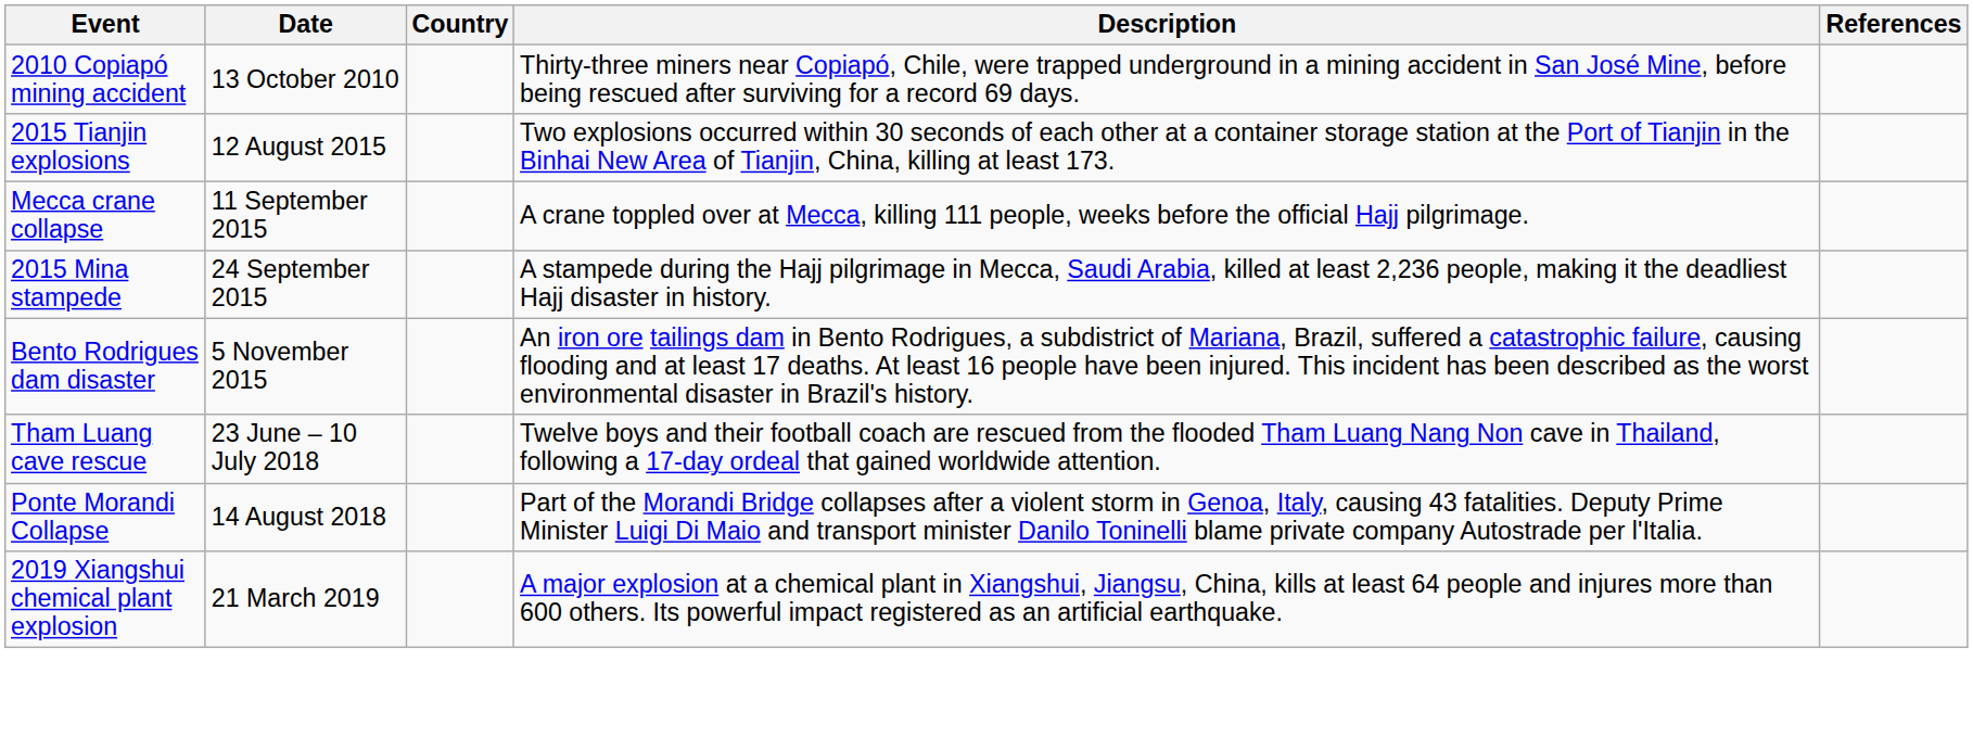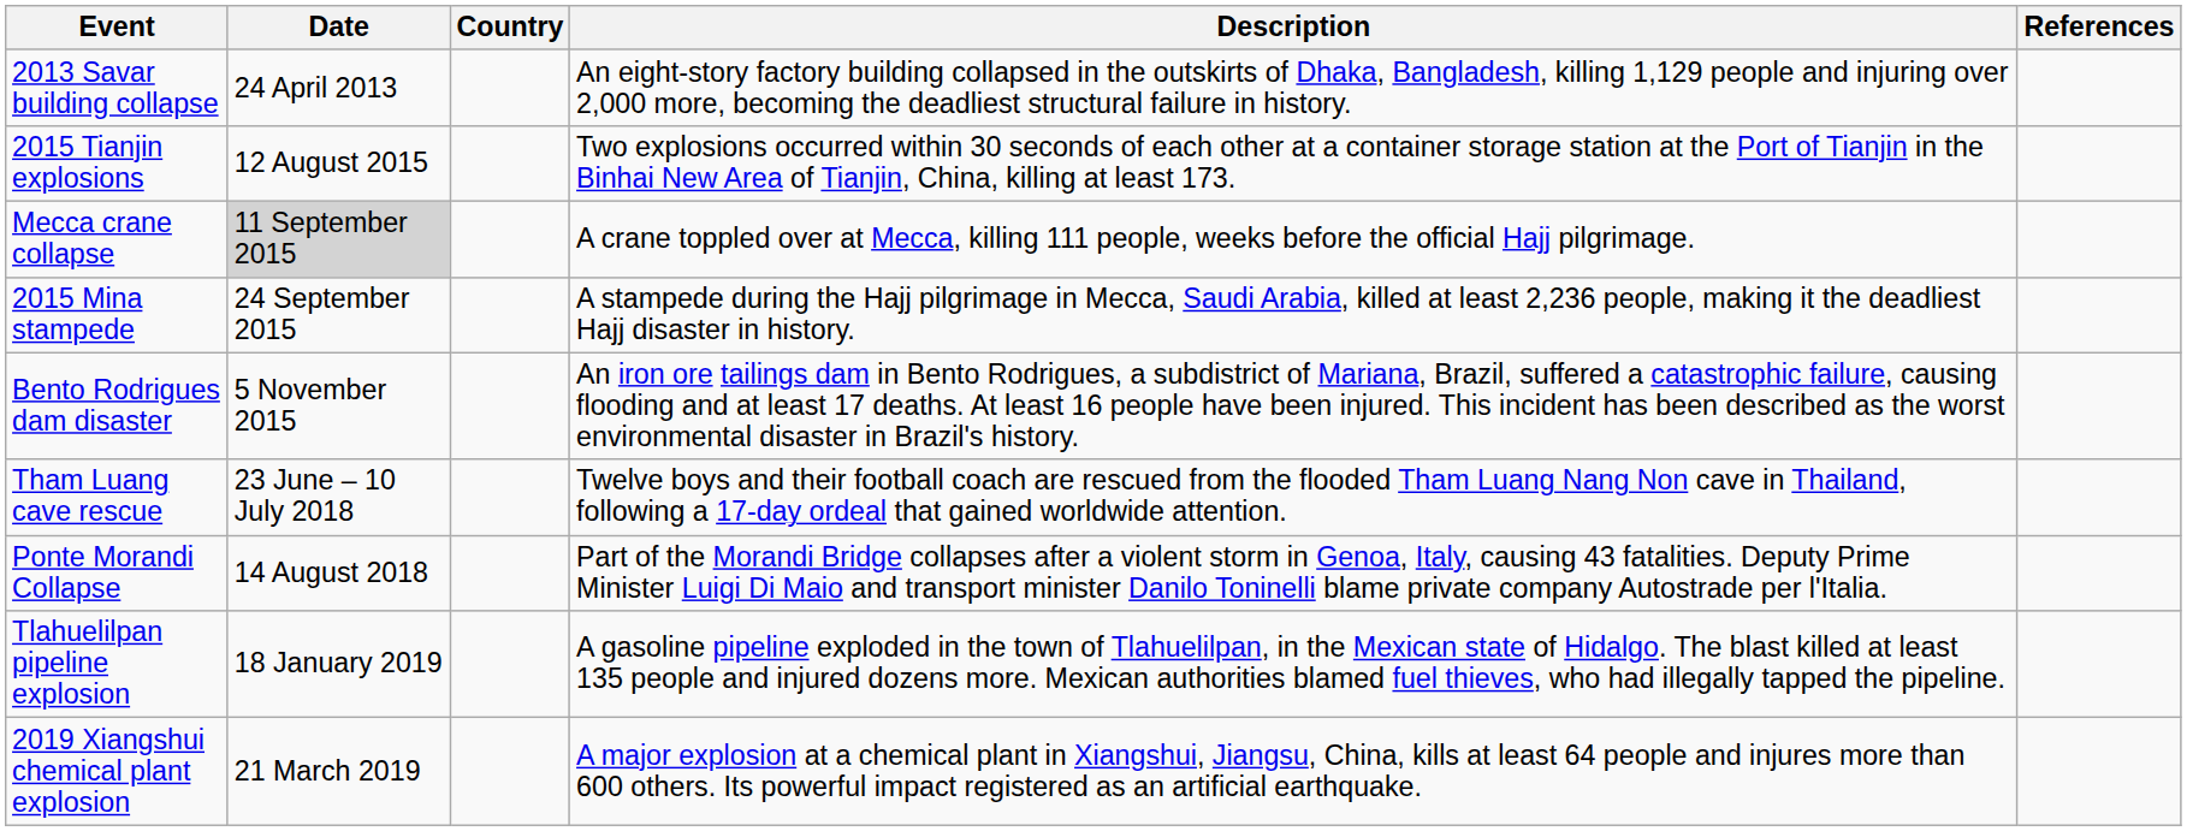- row: 2010 Copiapó mining accident | 13 October 2010 | Thirty-three miners near Copiapó, Chile, were trapped underground in a mining accident in San José Mine, before being rescued after surviving for a record 69 days.
+ row: 2013 Savar building collapse | 24 April 2013 | An eight-story factory building collapsed in the outskirts of Dhaka, Bangladesh, killing 1,129 people and injuring over 2,000 more, becoming the deadliest structural failure in history.
Mecca crane collapse | Date: no background -> lightgrey background
+ row: Tlahuelilpan pipeline explosion | 18 January 2019 | A gasoline pipeline exploded in the town of Tlahuelilpan, in the Mexican state of Hidalgo. The blast killed at least 135 people and injured dozens more. Mexican authorities blamed fuel thieves, who had illegally tapped the pipeline.
